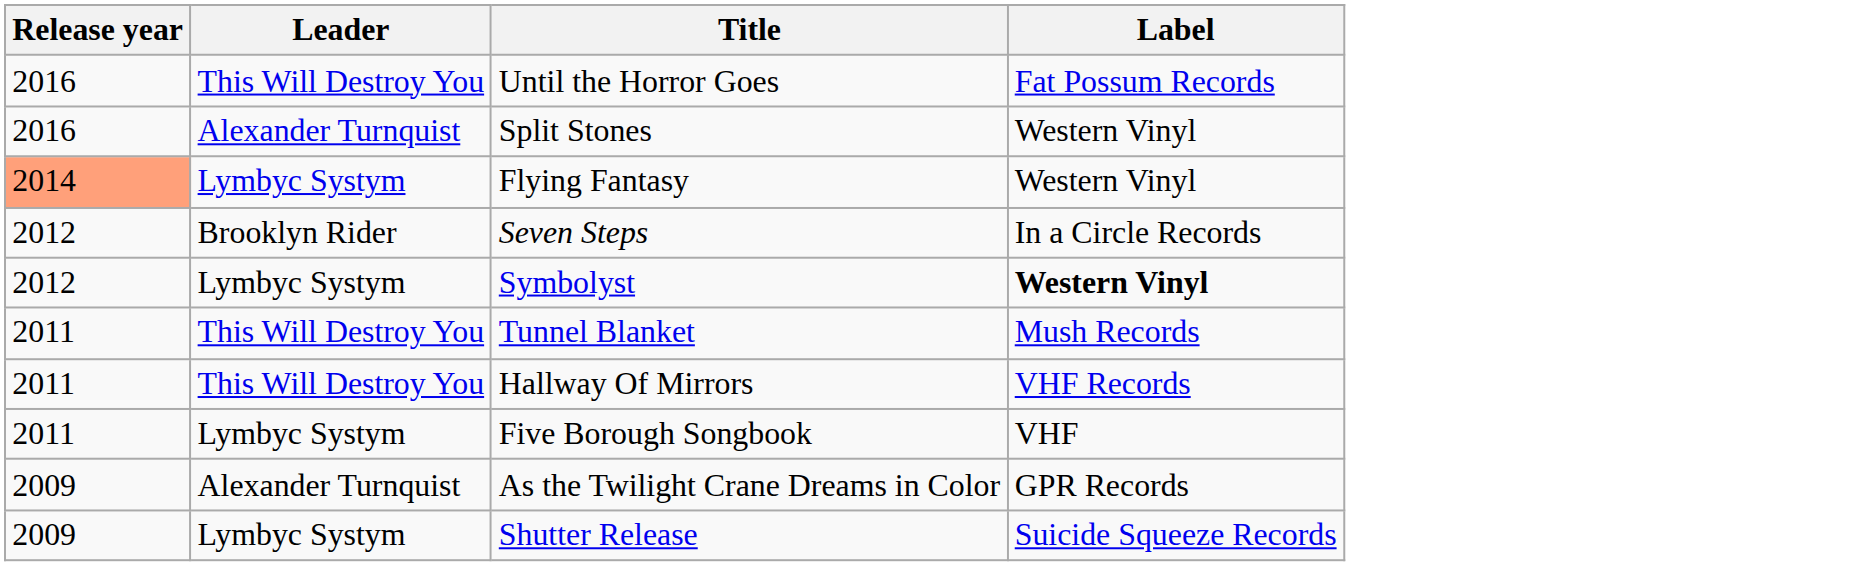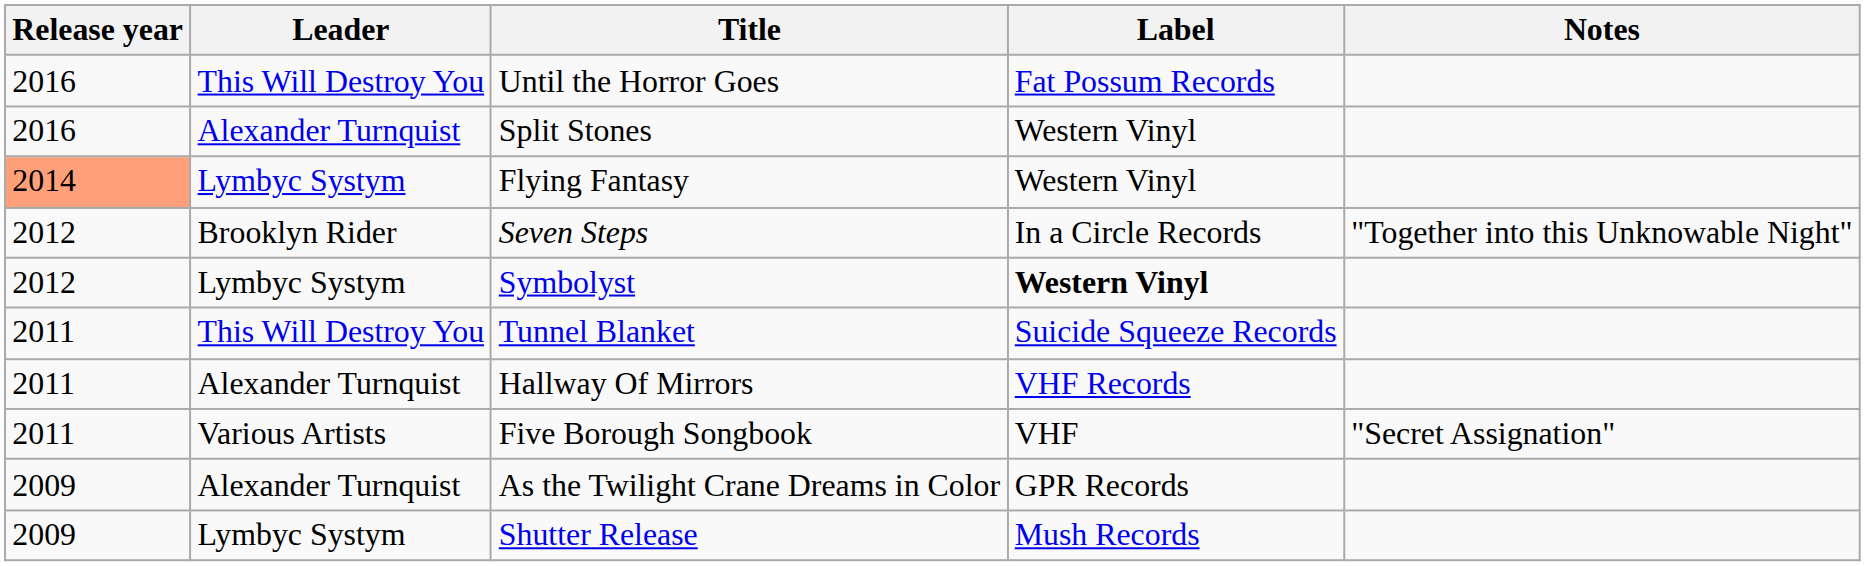+ column: Notes | "Together into this Unknowable Night" | "Secret Assignation"
Tunnel Blanket | Label: Mush Records -> Suicide Squeeze Records
Hallway Of Mirrors | Leader: This Will Destroy You -> Alexander Turnquist
Five Borough Songbook | Leader: Lymbyc Systym -> Various Artists
Shutter Release | Label: Suicide Squeeze Records -> Mush Records
